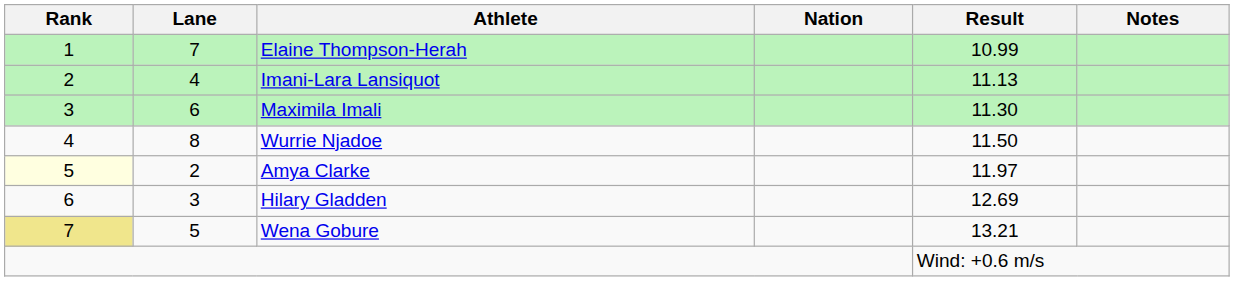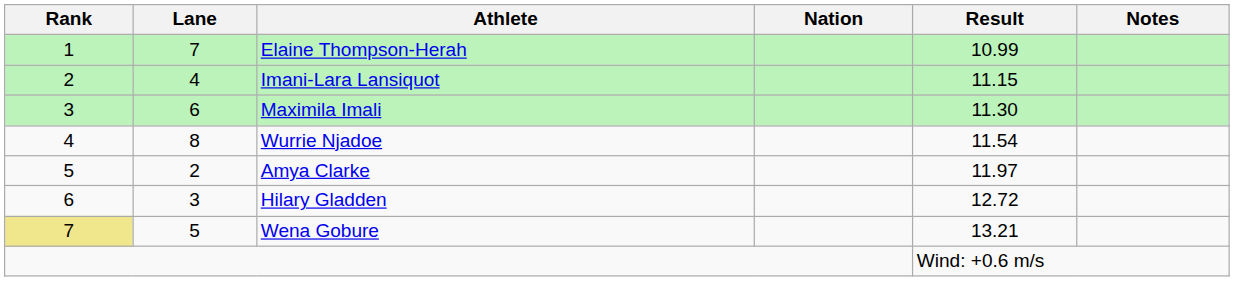Imani-Lara Lansiquot | Result: 11.13 -> 11.15
Wurrie Njadoe | Result: 11.50 -> 11.54
Amya Clarke | Rank: lightyellow background -> no background
Hilary Gladden | Result: 12.69 -> 12.72
